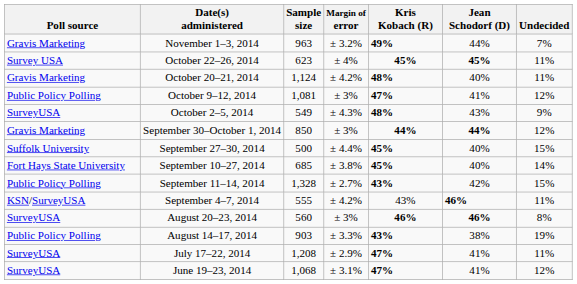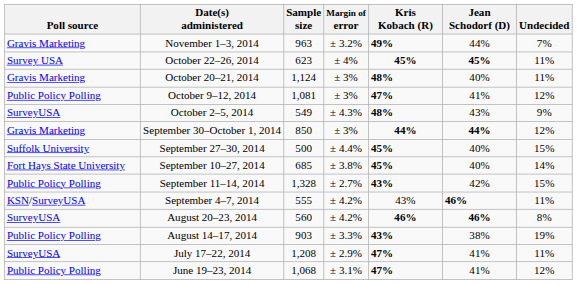October 20–21, 2014 | Margin of error: ± 4.2% -> ± 3%
August 20–23, 2014 | Margin of error: ± 3% -> ± 4.2%
June 19–23, 2014 | Poll source: SurveyUSA -> Public Policy Polling
